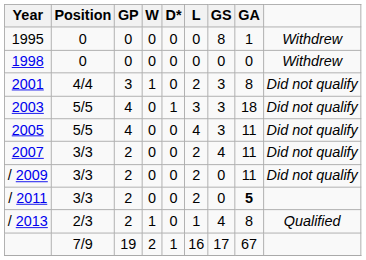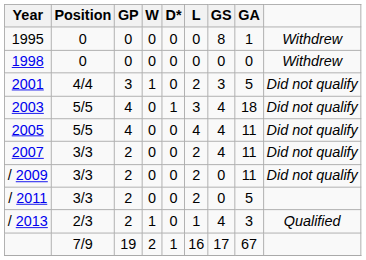2001 | GA: 8 -> 5
2003 | GS: 3 -> 4
2005 | GS: 3 -> 4
/ 2011 | GA: bold -> normal
/ 2013 | GA: 8 -> 3
